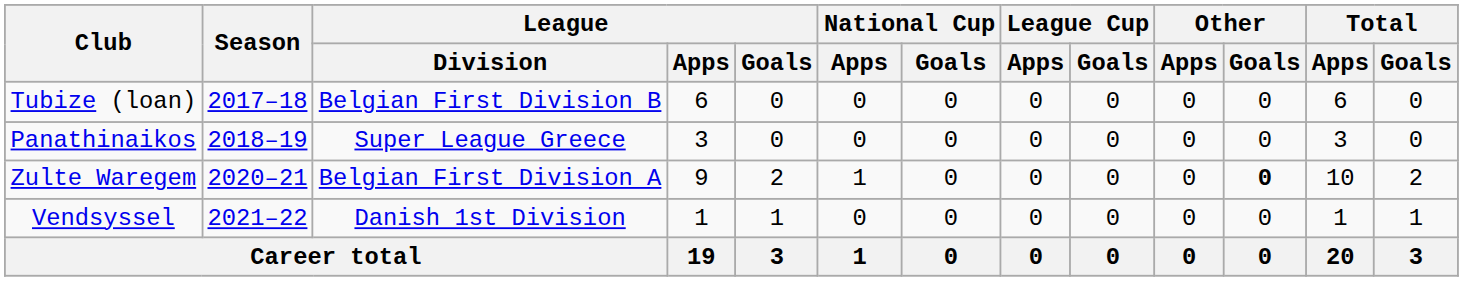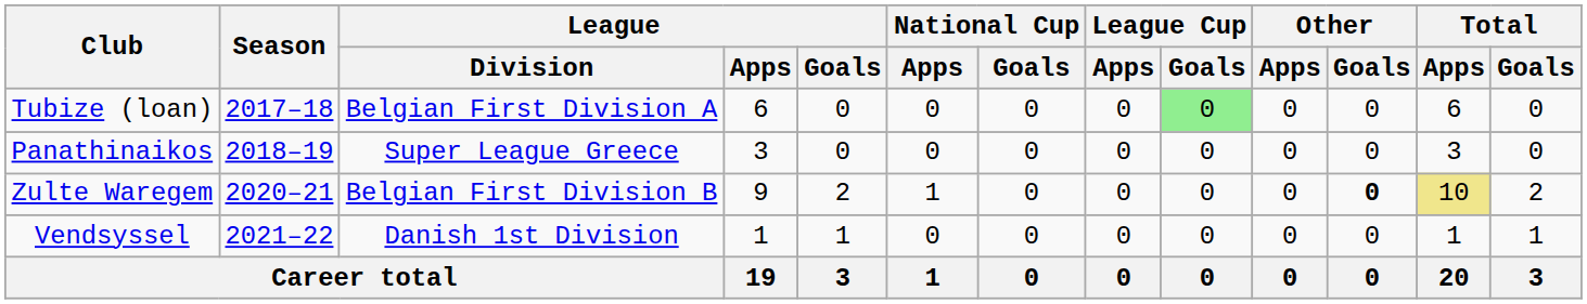Tubize (loan) | League / Division: Belgian First Division B -> Belgian First Division A
Tubize (loan) | League Cup / Goals: no background -> lightgreen background
Zulte Waregem | League / Division: Belgian First Division A -> Belgian First Division B
Zulte Waregem | Total / Apps: no background -> khaki background
